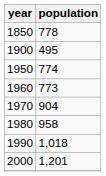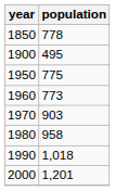1950 | population: 774 -> 775
1970 | population: 904 -> 903
